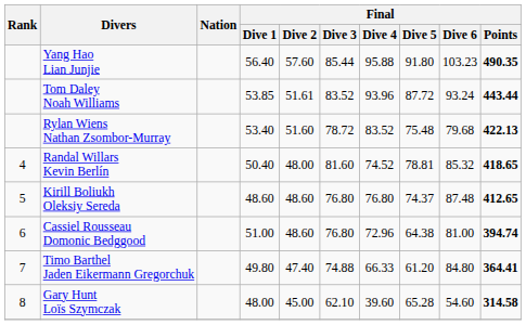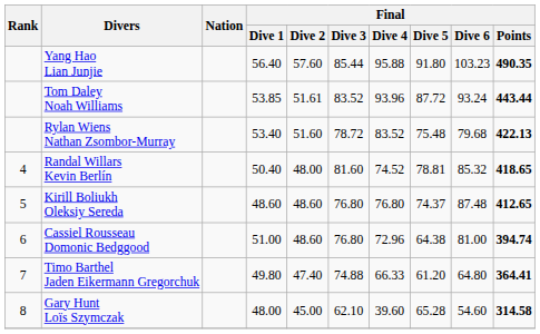Timo Barthel Jaden Eikermann Gregorchuk | Final / Dive 6: 84.80 -> 64.80
